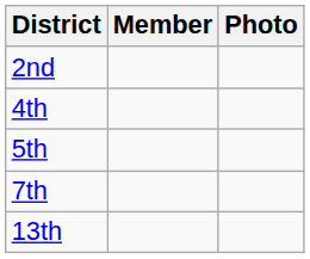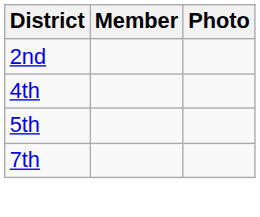- row: 13th
